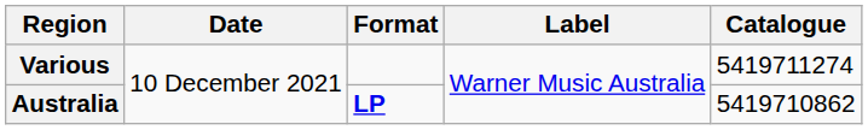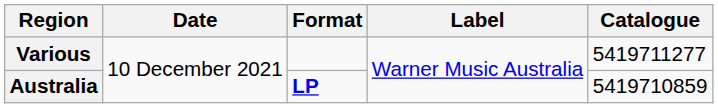Various | Catalogue: 5419711274 -> 5419711277
Australia | Catalogue: 5419710862 -> 5419710859
